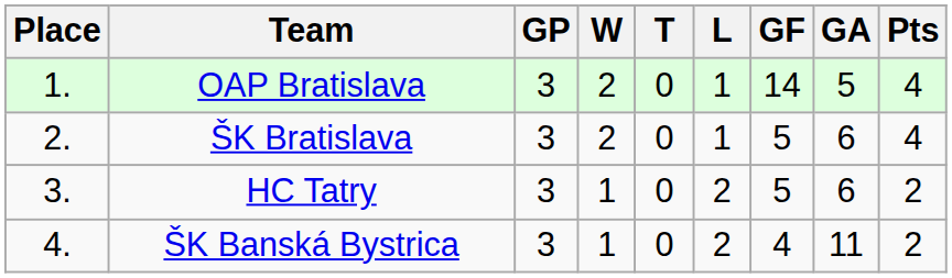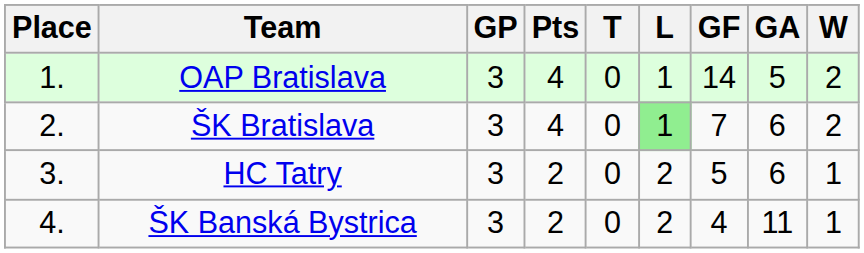columns swapped: W <-> Pts
ŠK Bratislava | L: no background -> lightgreen background
ŠK Bratislava | GF: 5 -> 7
